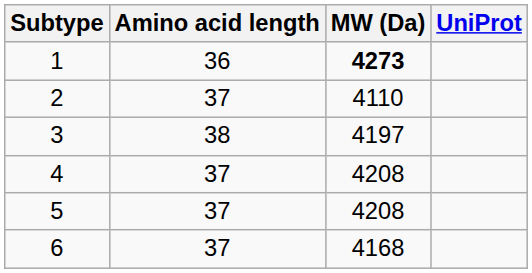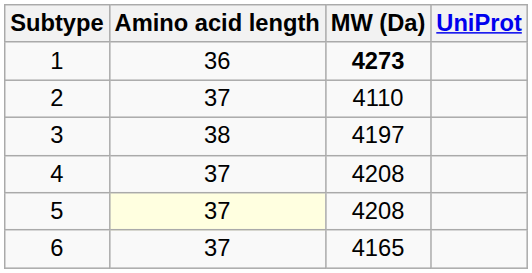5 | Amino acid length: no background -> lightyellow background
6 | MW (Da): 4168 -> 4165
